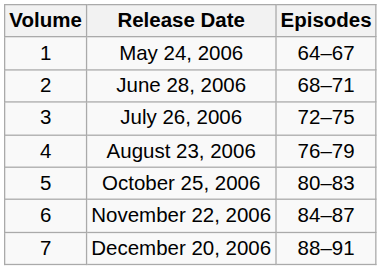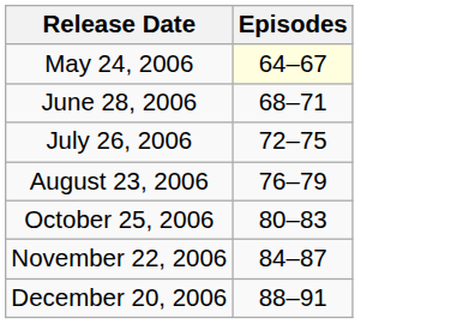- column: Volume | 1 | 2 | 3 | 4 | 5 | 6 | 7
May 24, 2006 | Episodes: no background -> lightyellow background
